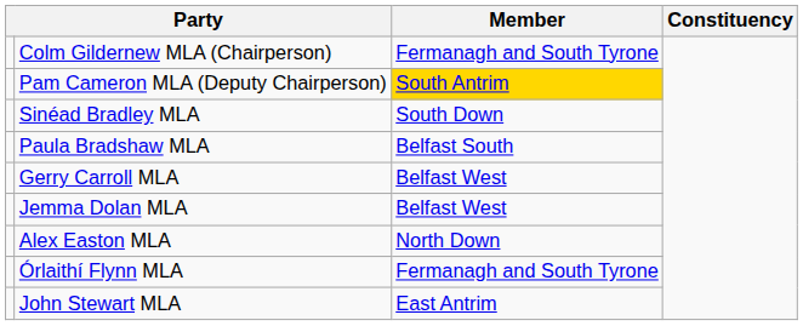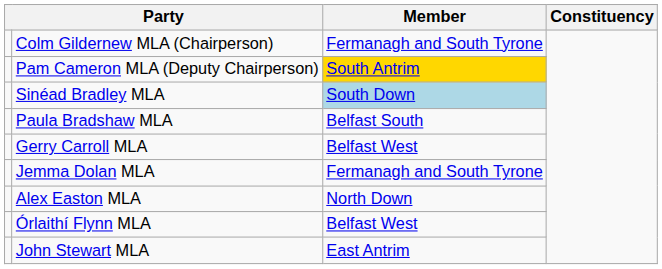Sinéad Bradley MLA | Member: no background -> lightblue background
Jemma Dolan MLA | Member: Belfast West -> Fermanagh and South Tyrone
Órlaithí Flynn MLA | Member: Fermanagh and South Tyrone -> Belfast West
